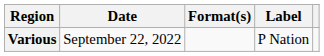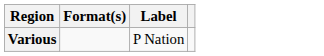- column: Date | September 22, 2022
